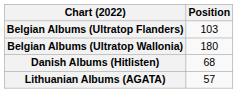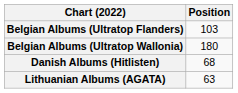Lithuanian Albums (AGATA) | Position: 57 -> 63
